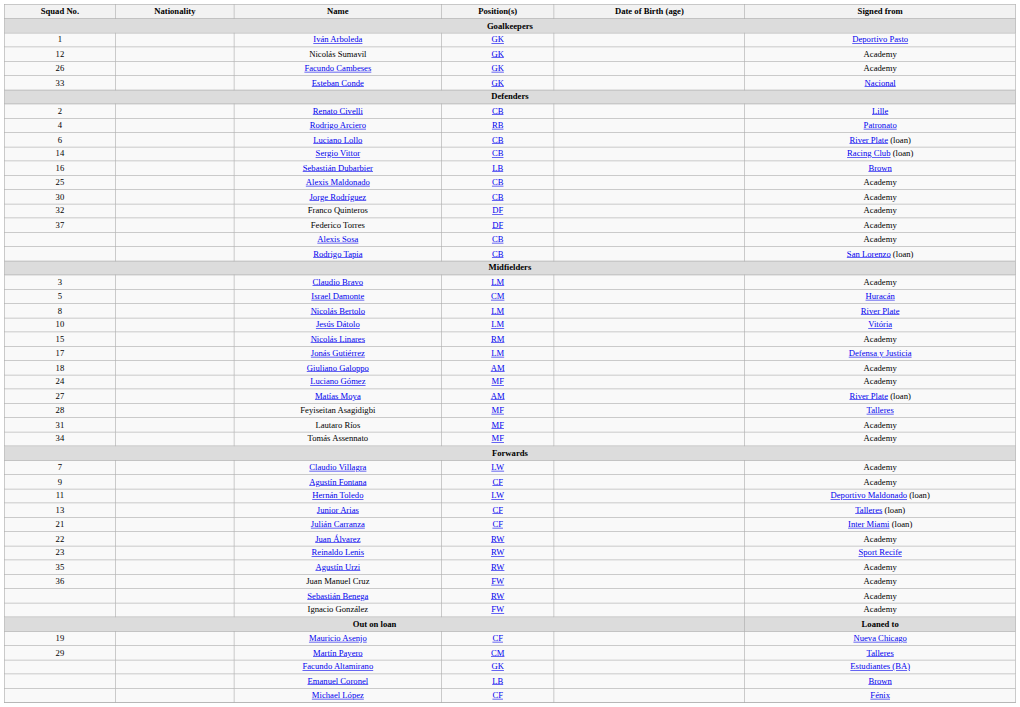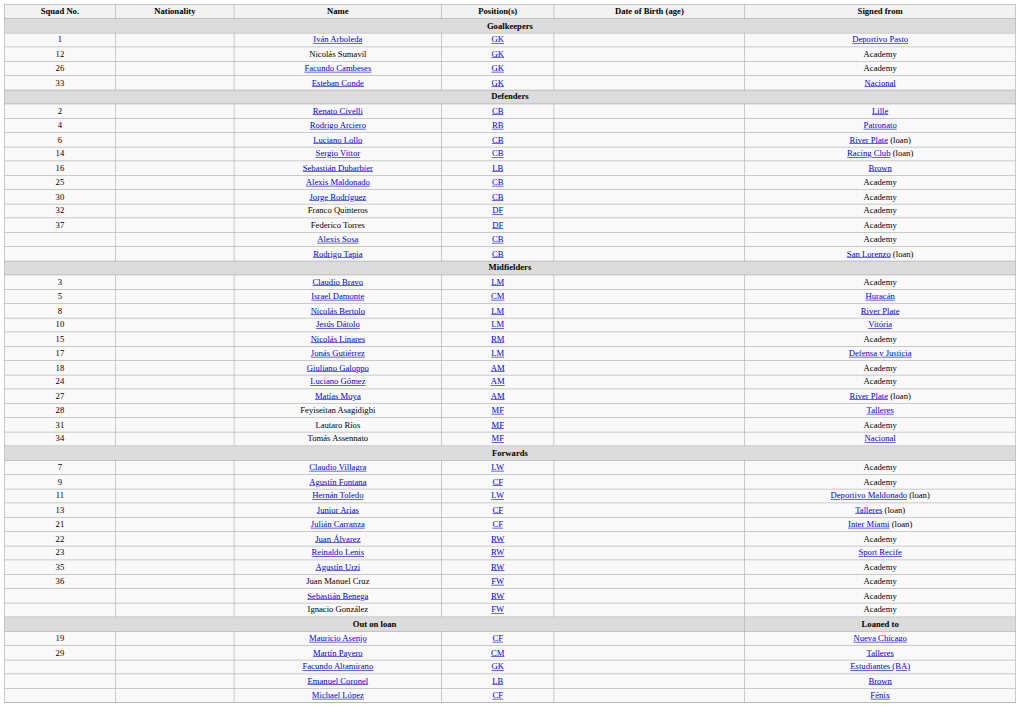Luciano Gómez | Position(s) / Goalkeepers: MF -> AM
Tomás Assennato | Signed from / Goalkeepers: Academy -> Nacional
